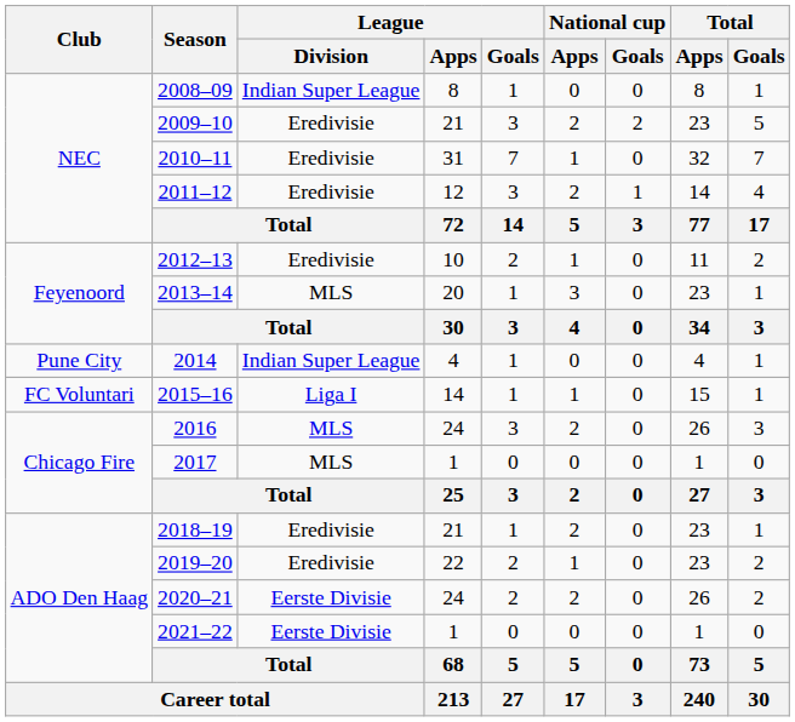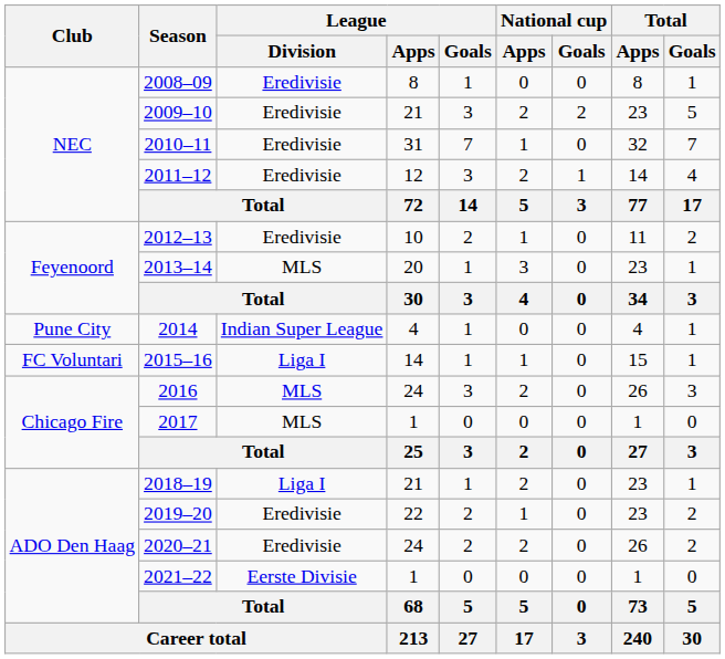2008–09 | League / Division: Indian Super League -> Eredivisie
2018–19 | League / Division: Eredivisie -> Liga I
2020–21 | League / Division: Eerste Divisie -> Eredivisie
